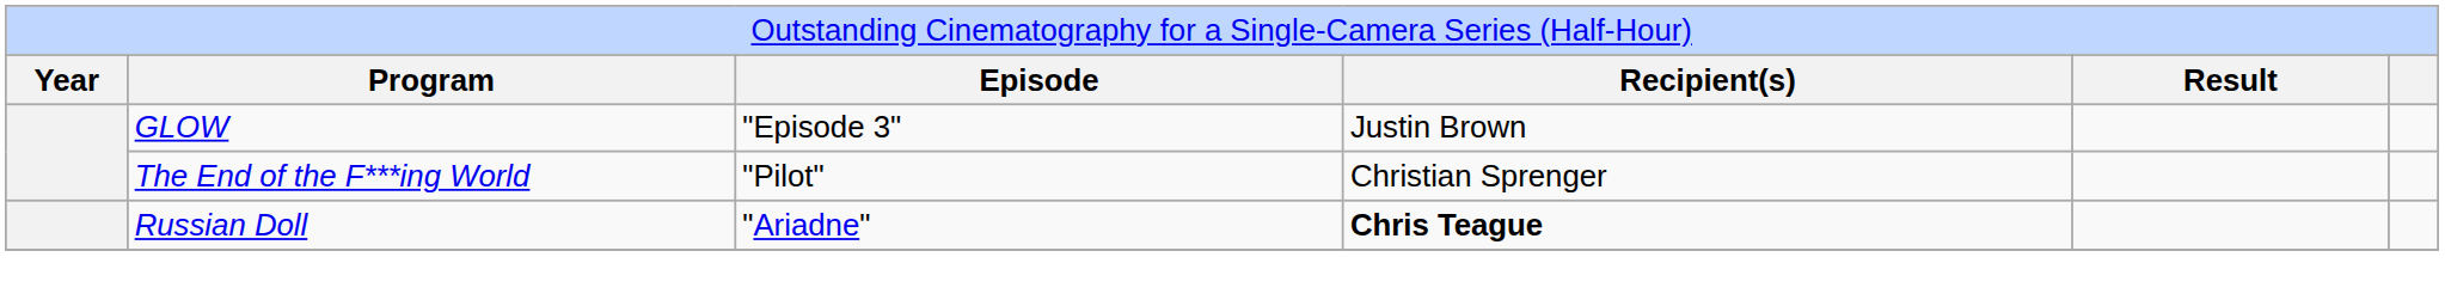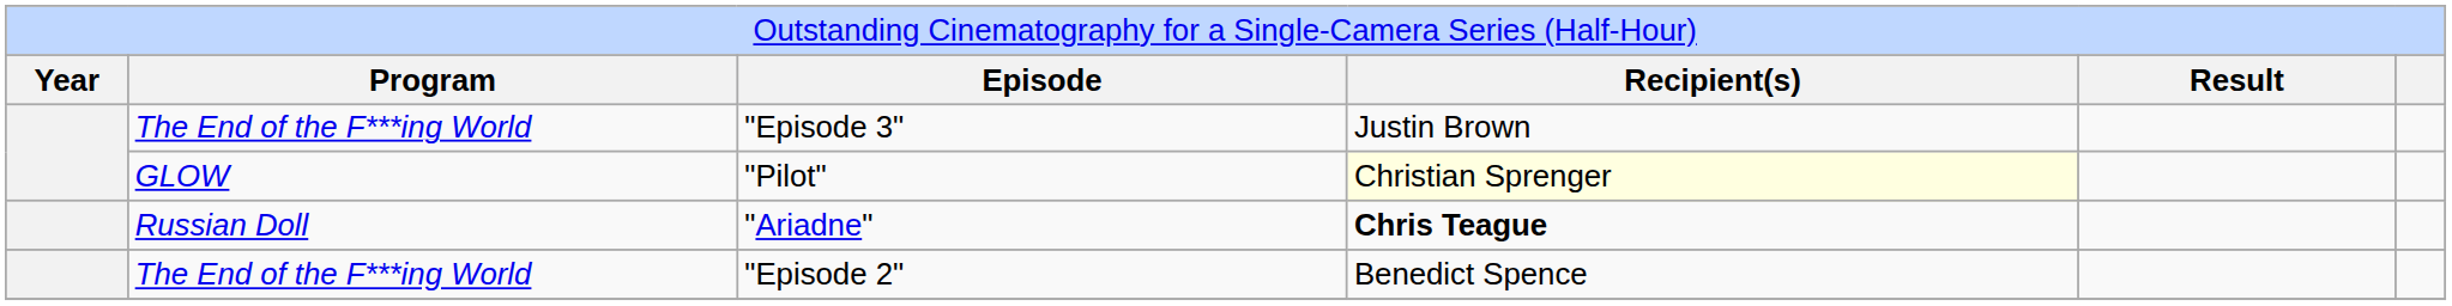"Episode 3" | column 2: GLOW -> The End of the F***ing World
"Pilot" | column 2: The End of the F***ing World -> GLOW
"Pilot" | column 4: no background -> lightyellow background
+ row: The End of the F***ing World | "Episode 2" | Benedict Spence
